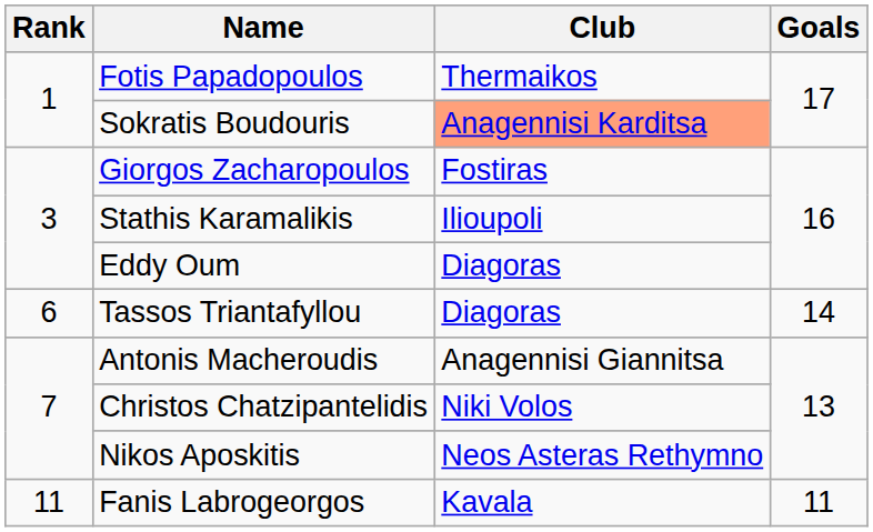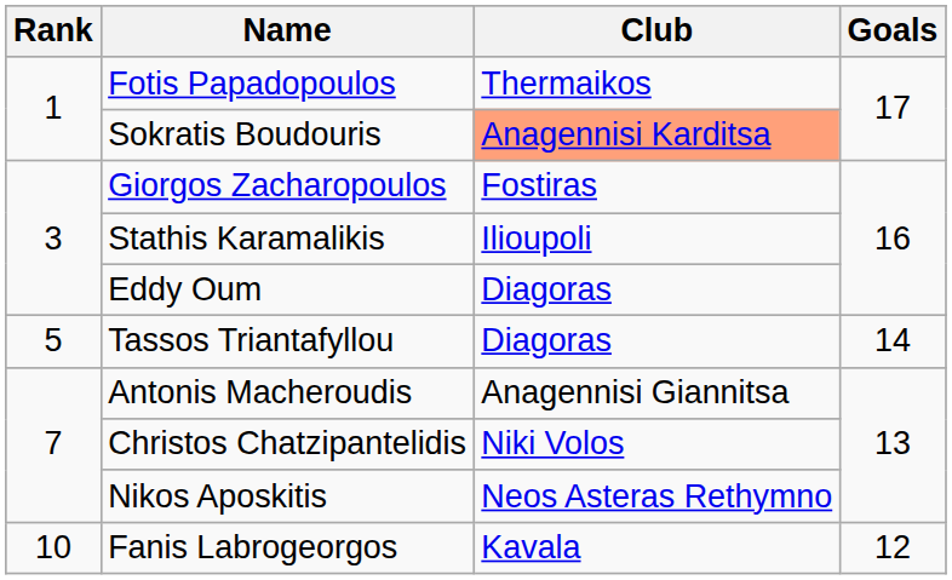Tassos Triantafyllou | Rank: 6 -> 5
Fanis Labrogeorgos | Rank: 11 -> 10
Fanis Labrogeorgos | Goals: 11 -> 12
